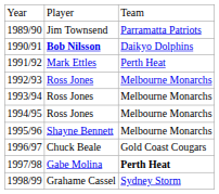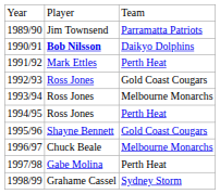1992/93 | column 3: Melbourne Monarchs -> Gold Coast Cougars
1994/95 | column 3: Melbourne Monarchs -> Perth Heat
1995/96 | column 3: Melbourne Monarchs -> Gold Coast Cougars
1996/97 | column 3: Gold Coast Cougars -> Melbourne Monarchs
1997/98 | column 3: bold -> normal
